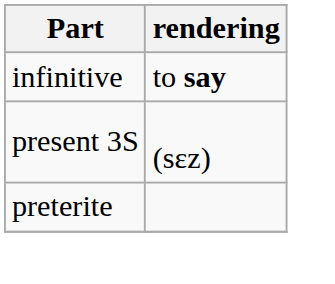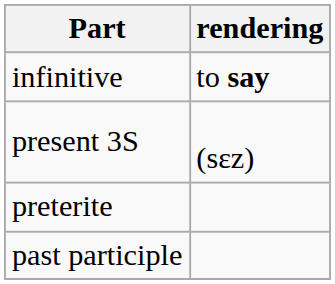+ row: past participle
